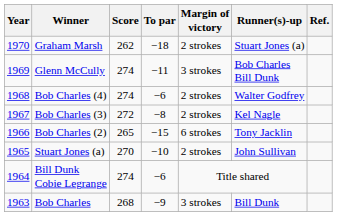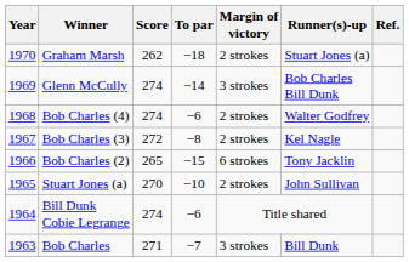Glenn McCully | To par: −11 -> −14
Bob Charles | Score: 268 -> 271
Bob Charles | To par: −9 -> −7
